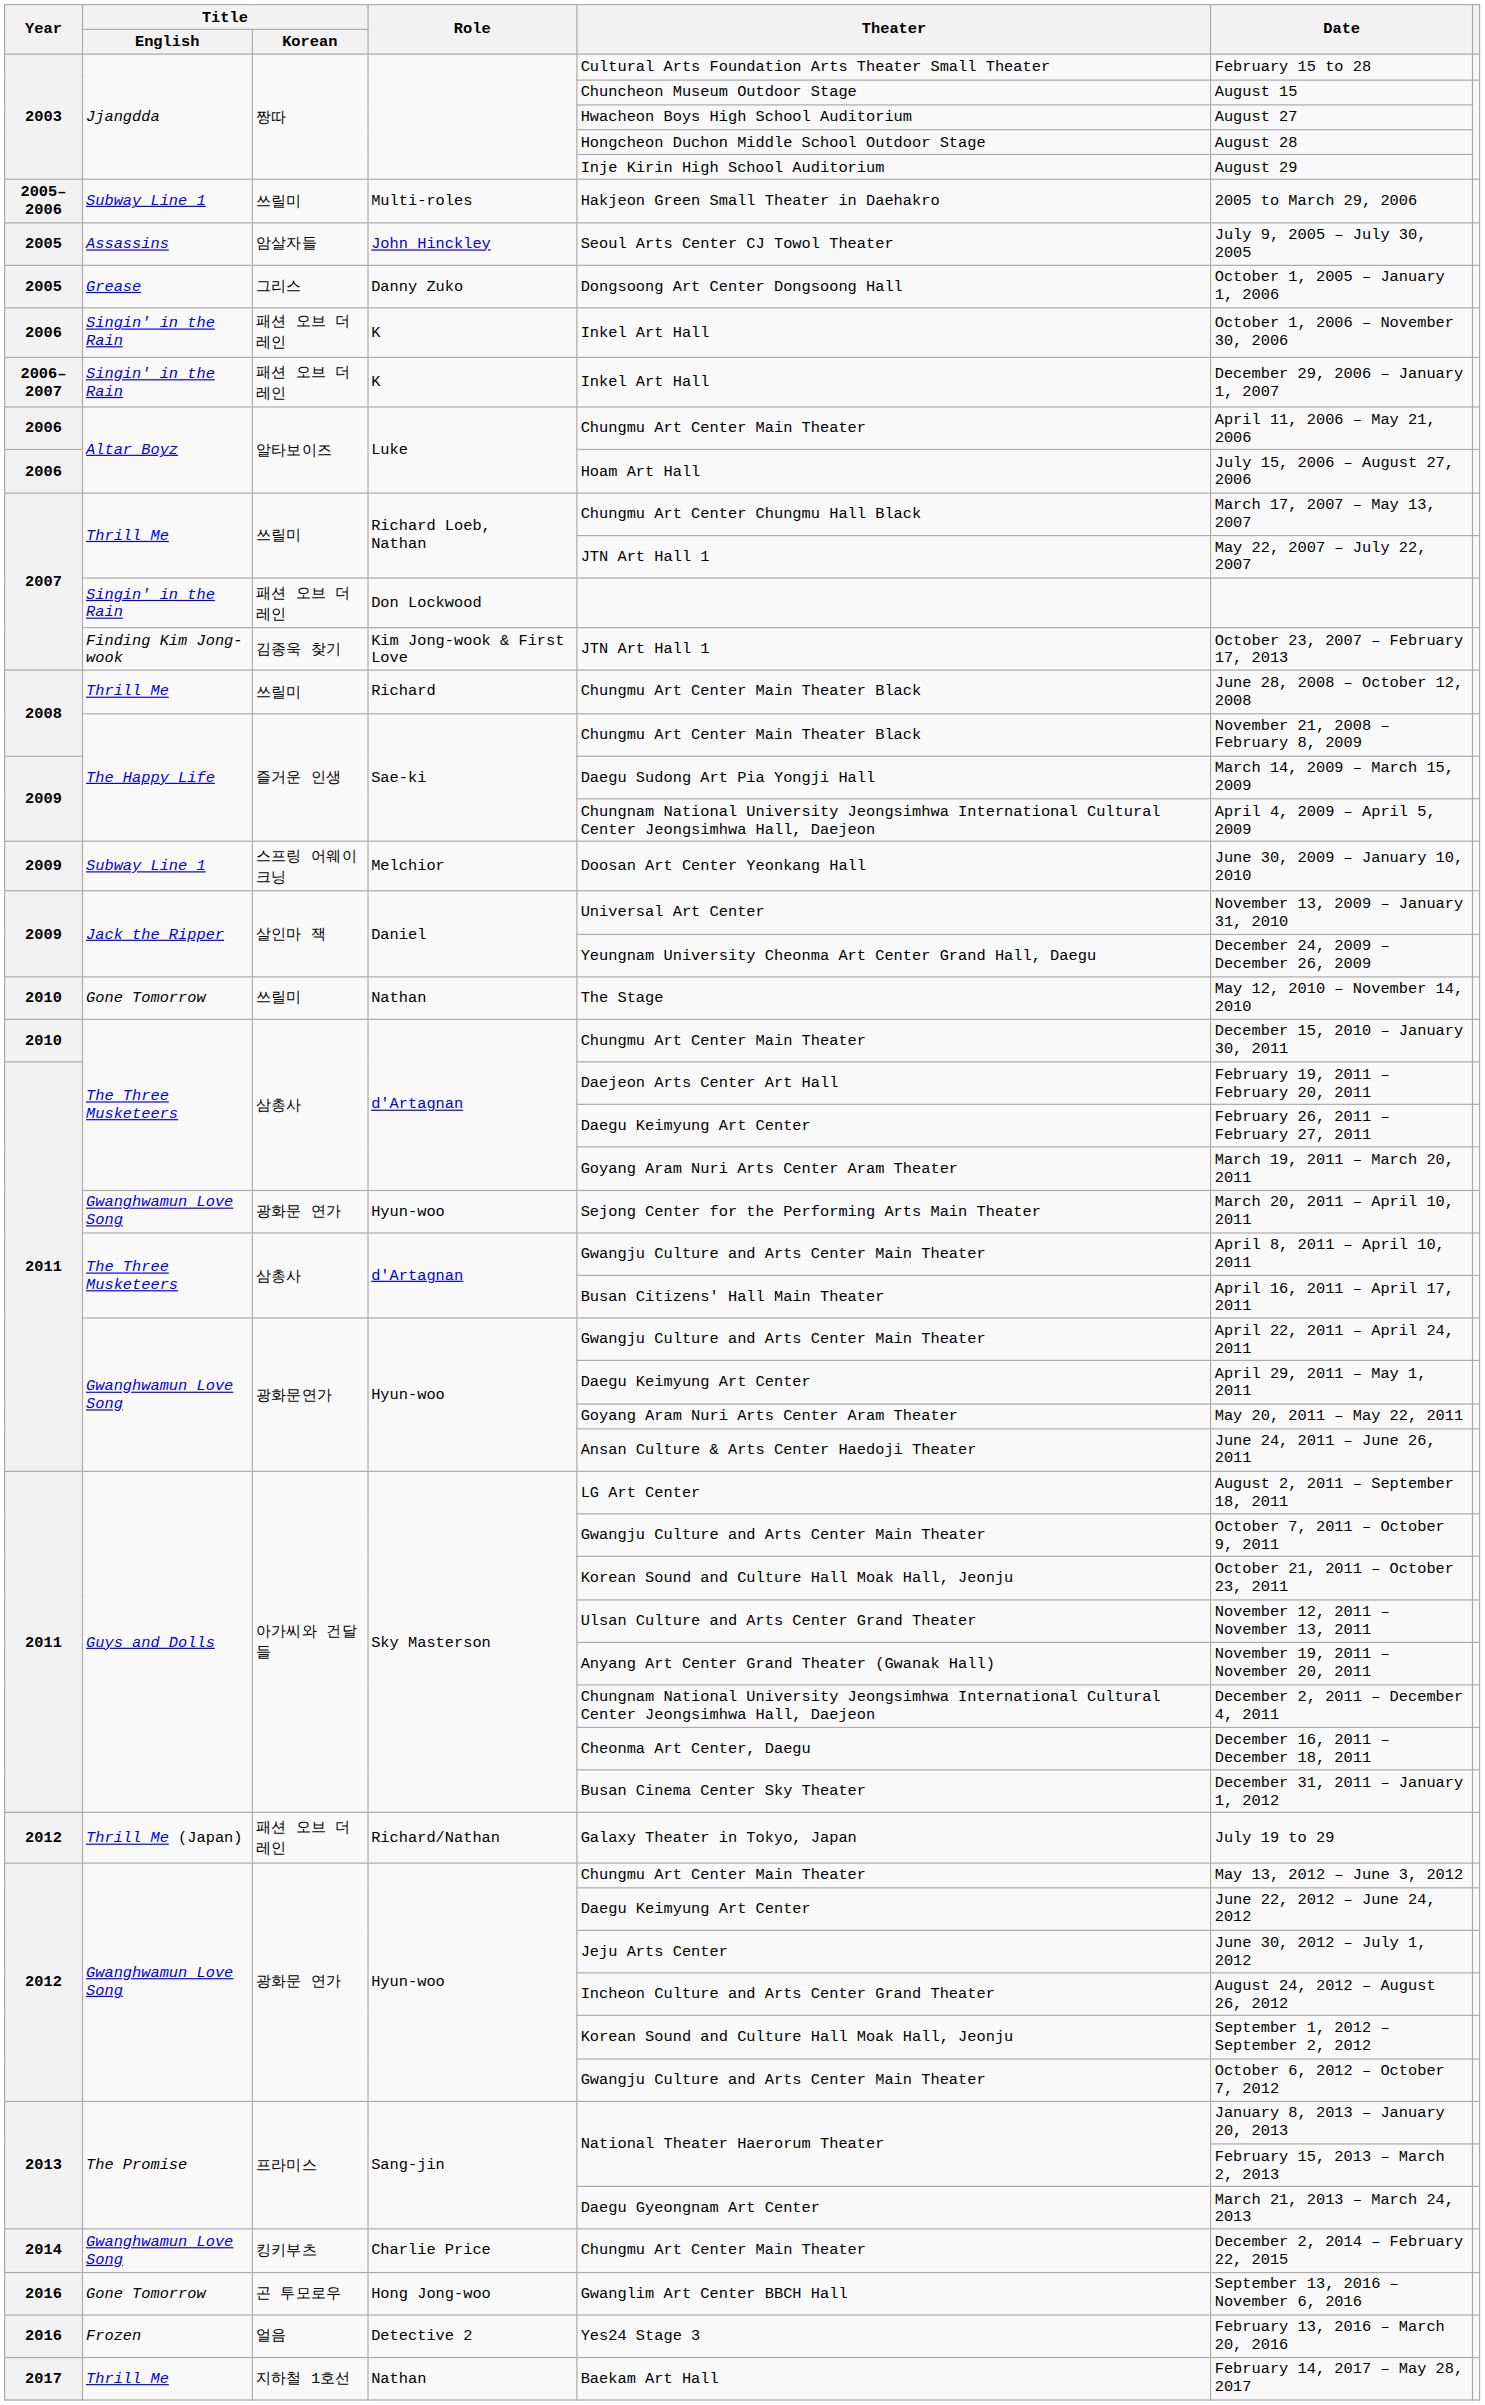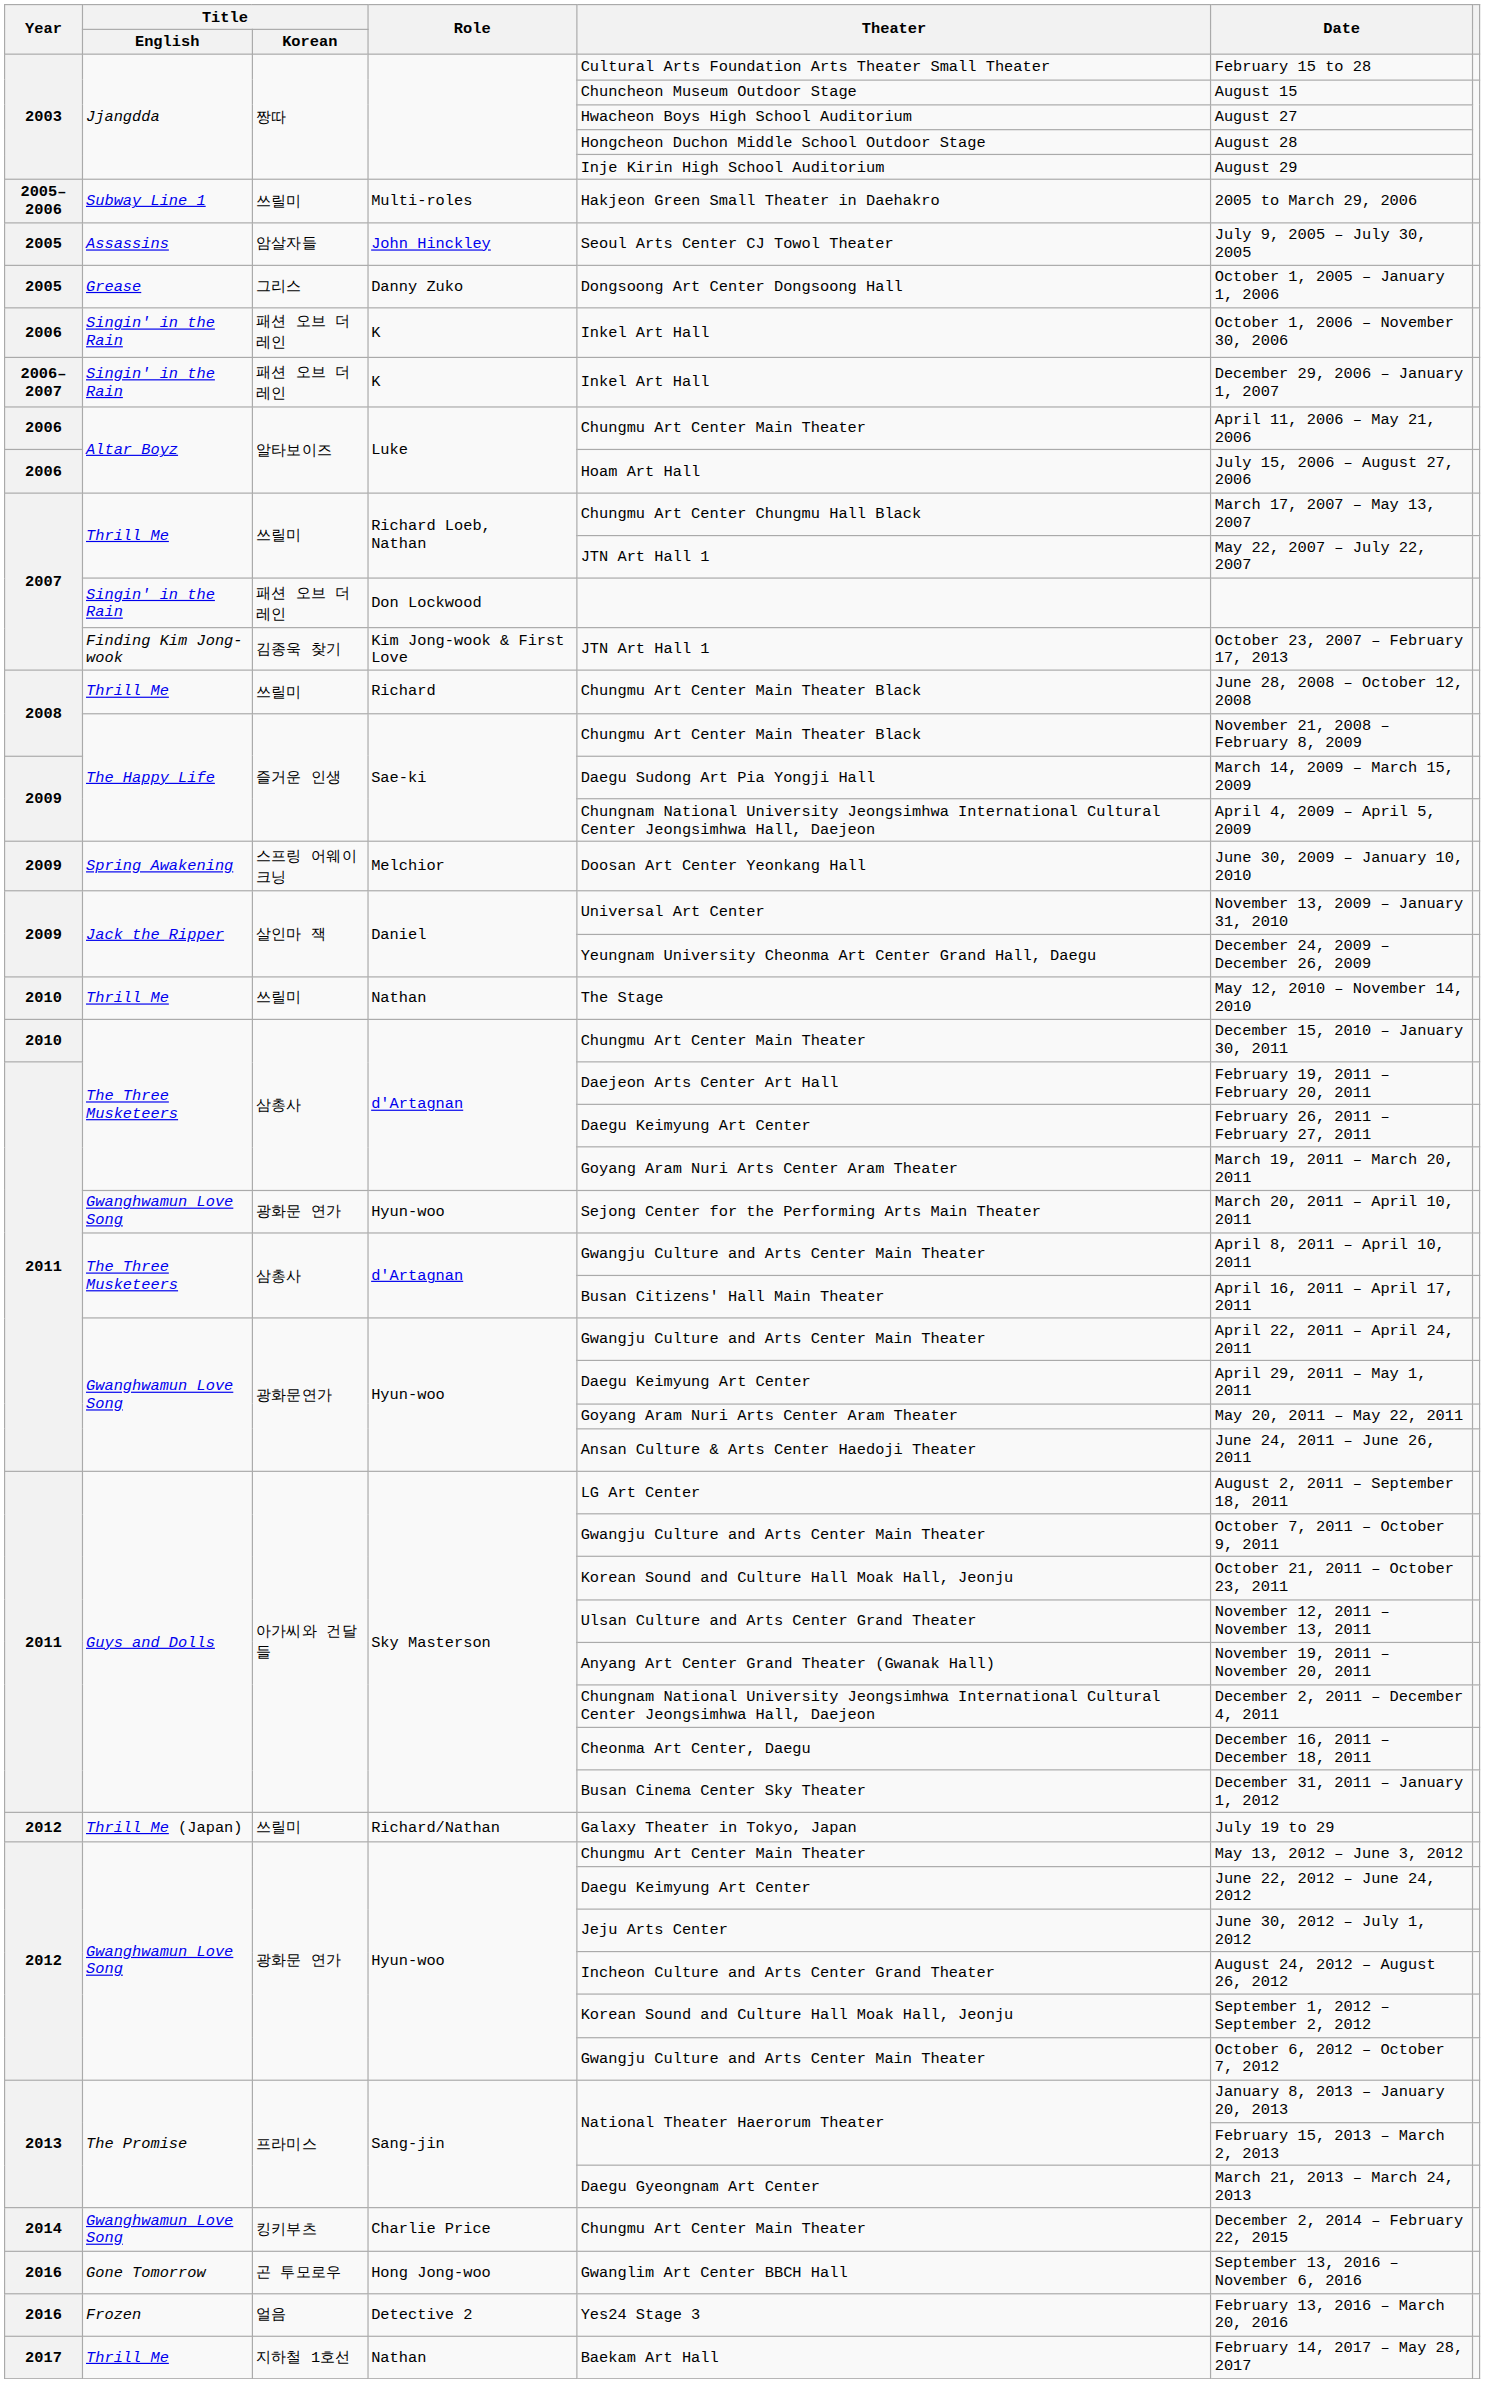Melchior | Title / English: Subway Line 1 -> Spring Awakening
2010 / Nathan | Title / English: Gone Tomorrow -> Thrill Me
Richard/Nathan | Title / Korean: 패션 오브 더 레인 -> 쓰릴미
